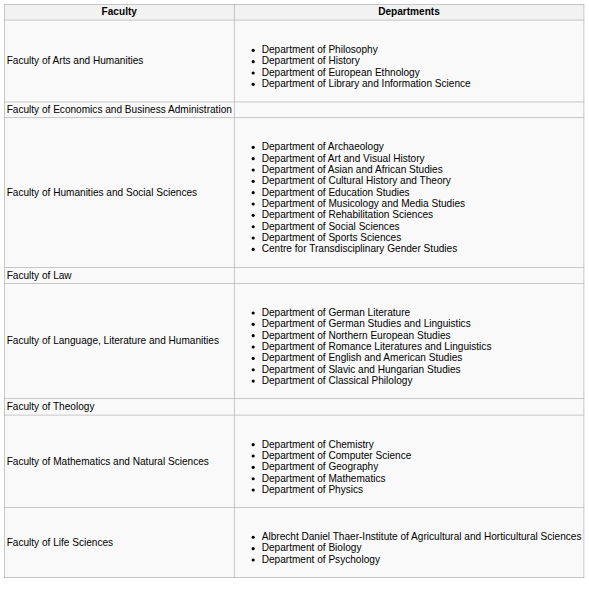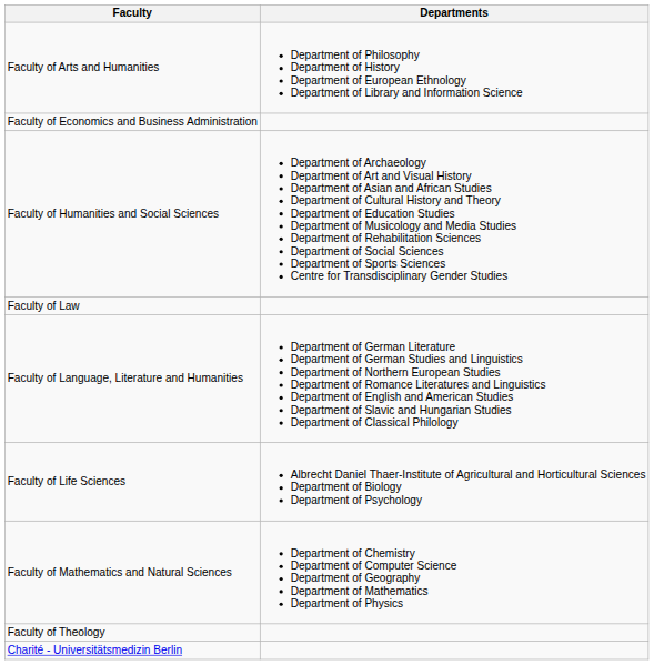rows swapped: Faculty of Life Sciences <-> Faculty of Theology
+ row: Charité - Universitätsmedizin Berlin
